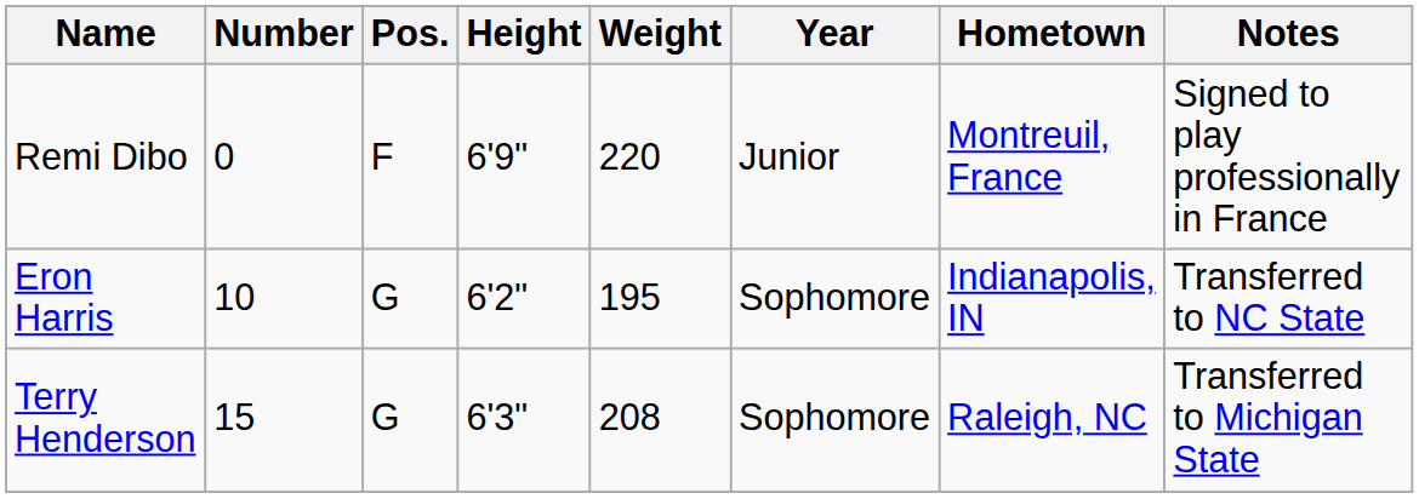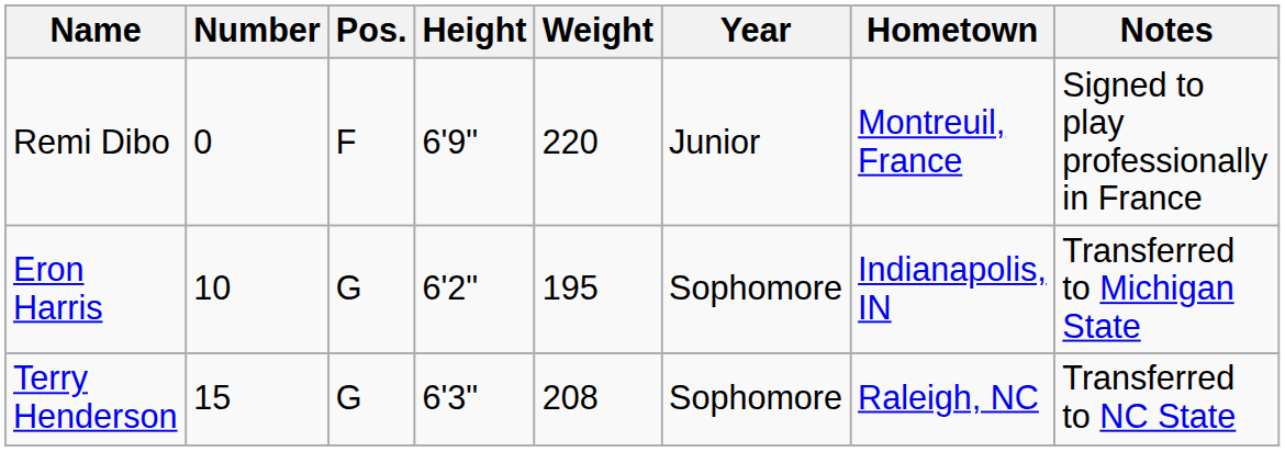Eron Harris | Notes: Transferred to NC State -> Transferred to Michigan State
Terry Henderson | Notes: Transferred to Michigan State -> Transferred to NC State
